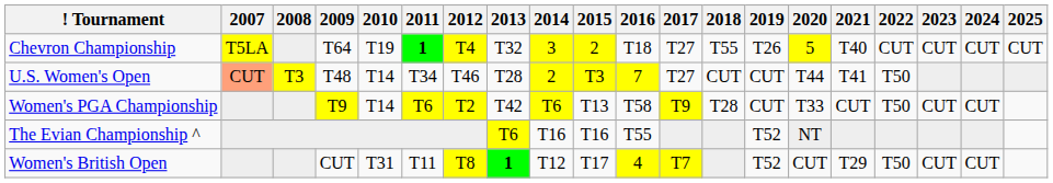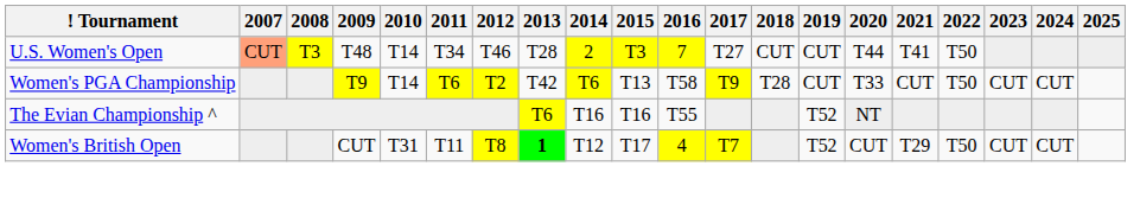- row: Chevron Championship | T5LA | T64 | T19 | 1 | T4 | T32 | 3 | 2 | T18 | T27 | T55 | T26 | 5 | T40 | CUT | CUT | CUT | CUT
